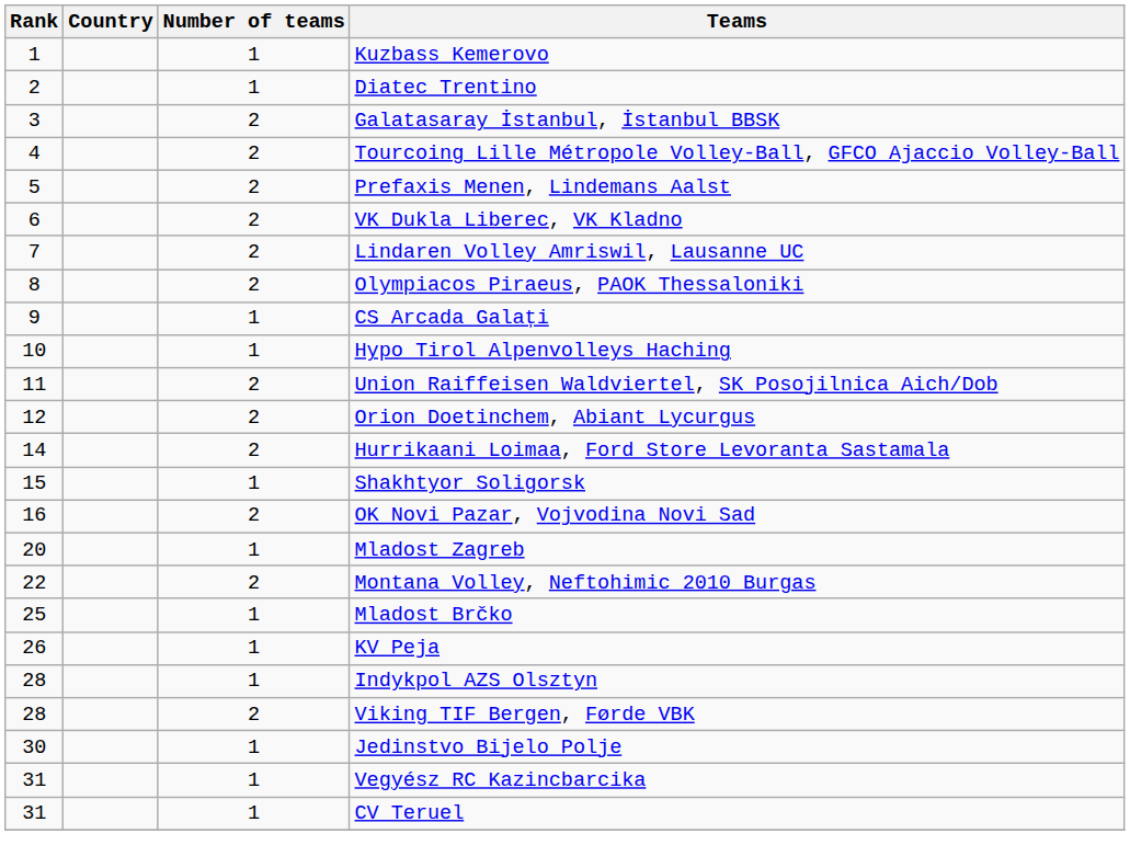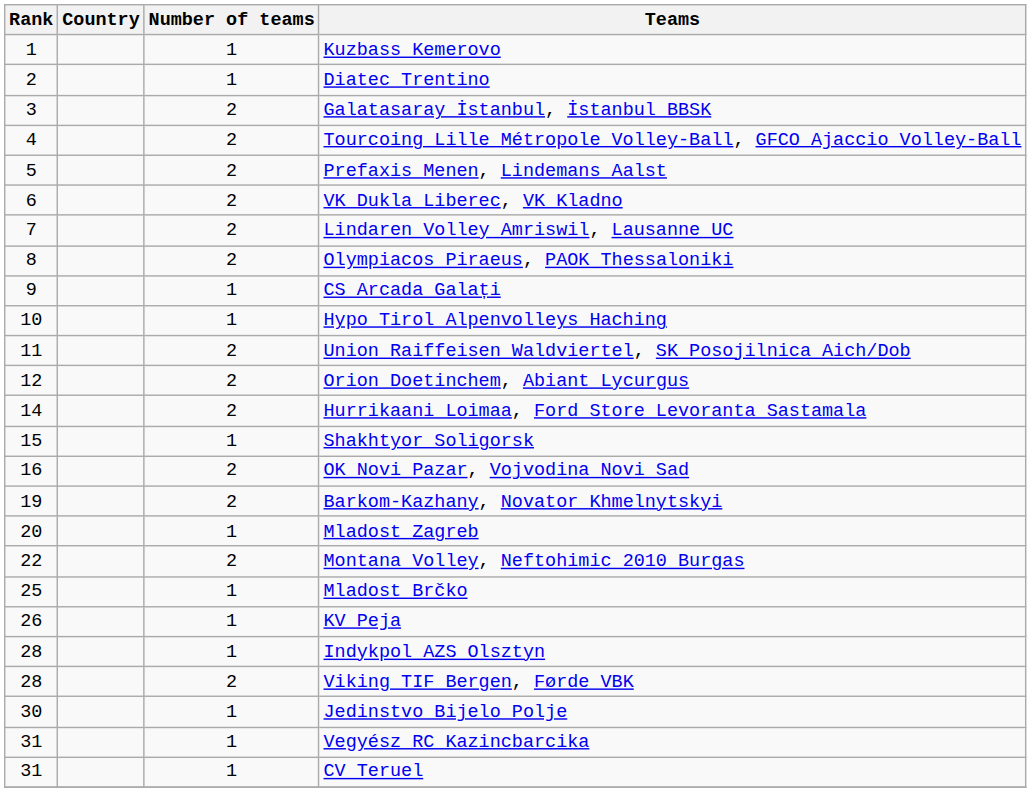+ row: 19 | 2 | Barkom-Kazhany, Novator Khmelnytskyi
